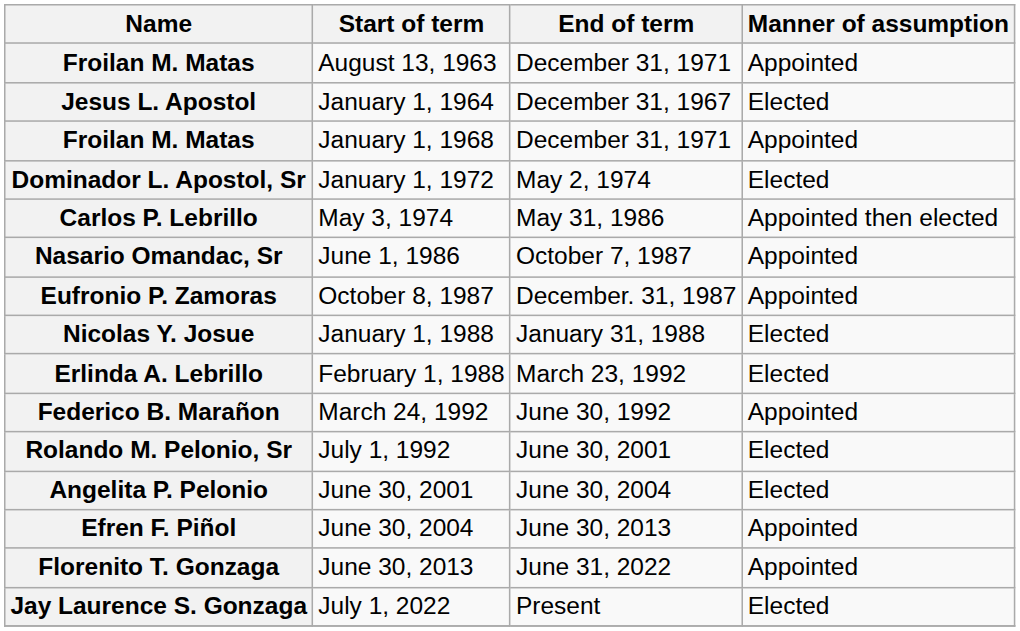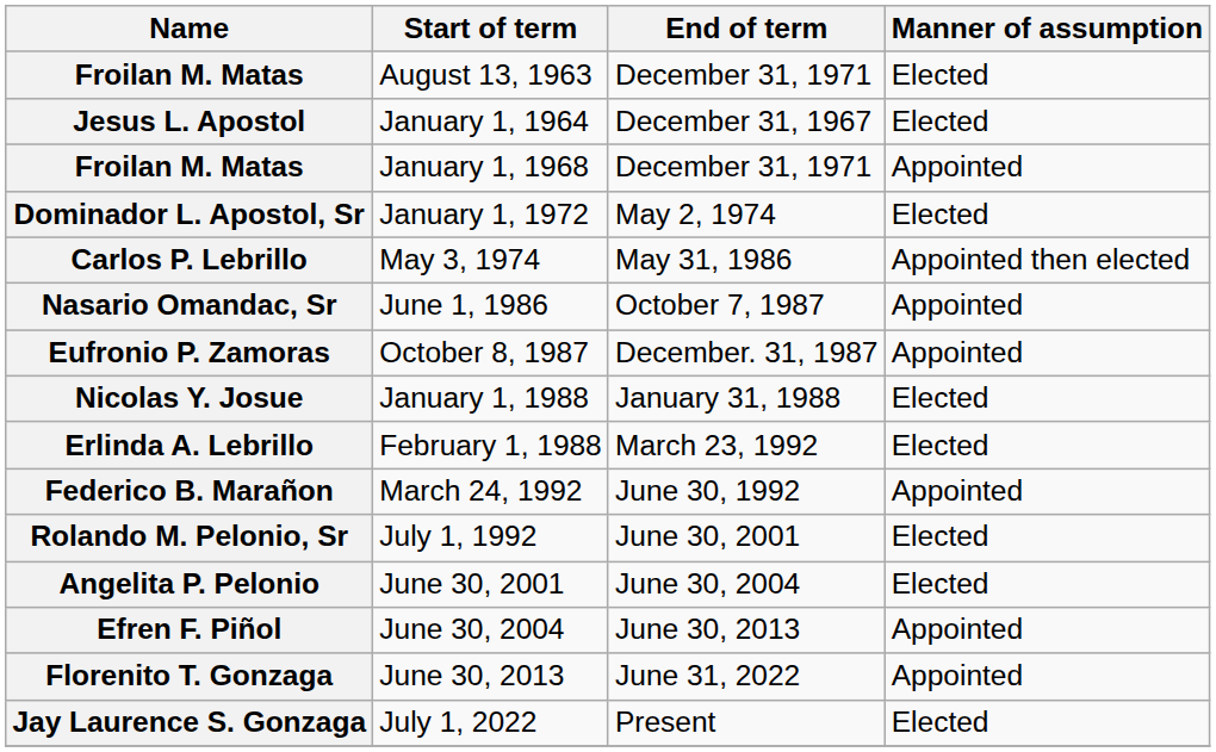Froilan M. Matas / August 13, 1963 | Manner of assumption: Appointed -> Elected
